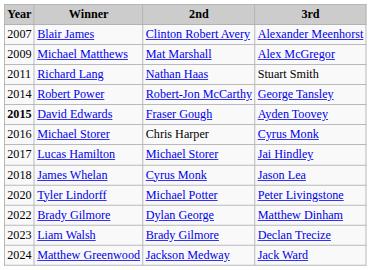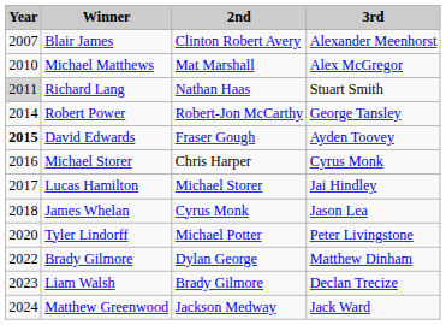Michael Matthews | Year: 2009 -> 2010
Richard Lang | Year: no background -> lightgrey background
